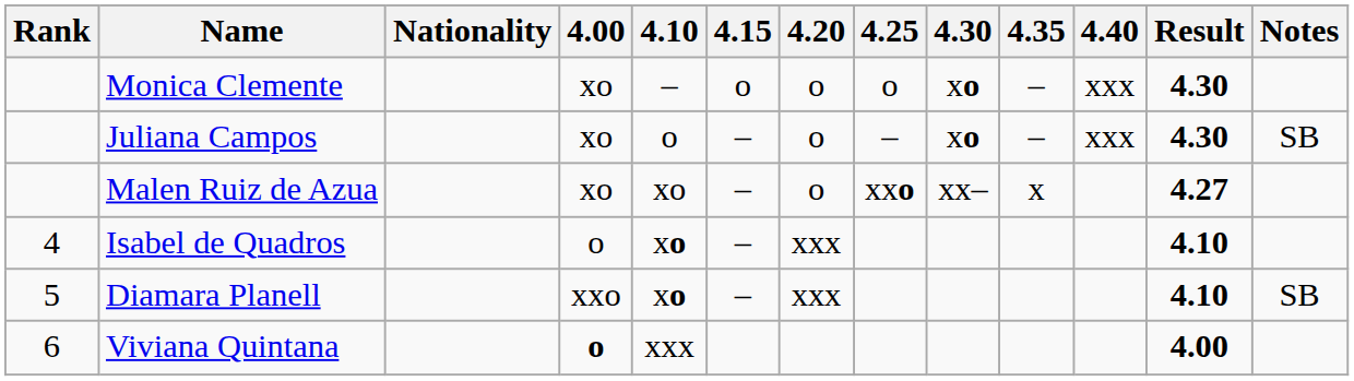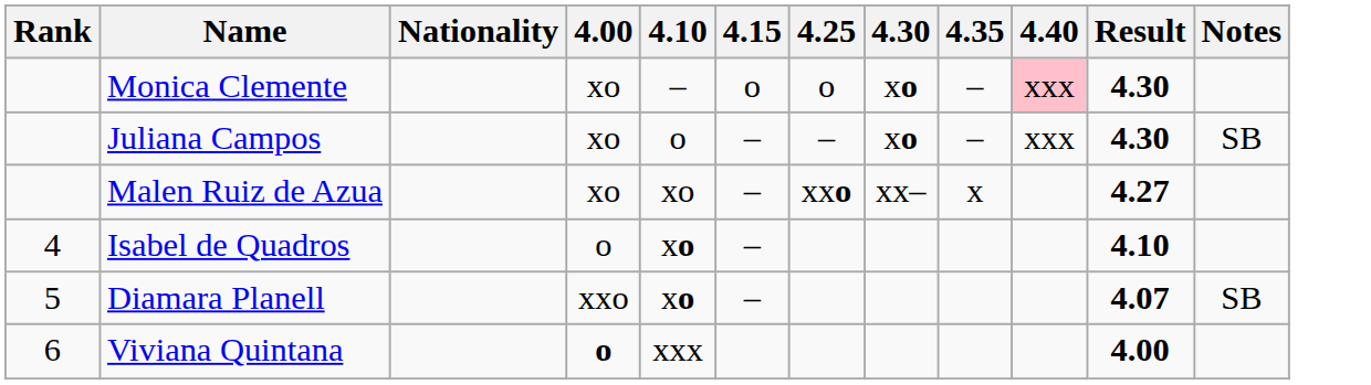- column: 4.20 | o | o | o | xxx | xxx
Monica Clemente | 4.40: no background -> pink background
Diamara Planell | Result: 4.10 -> 4.07
